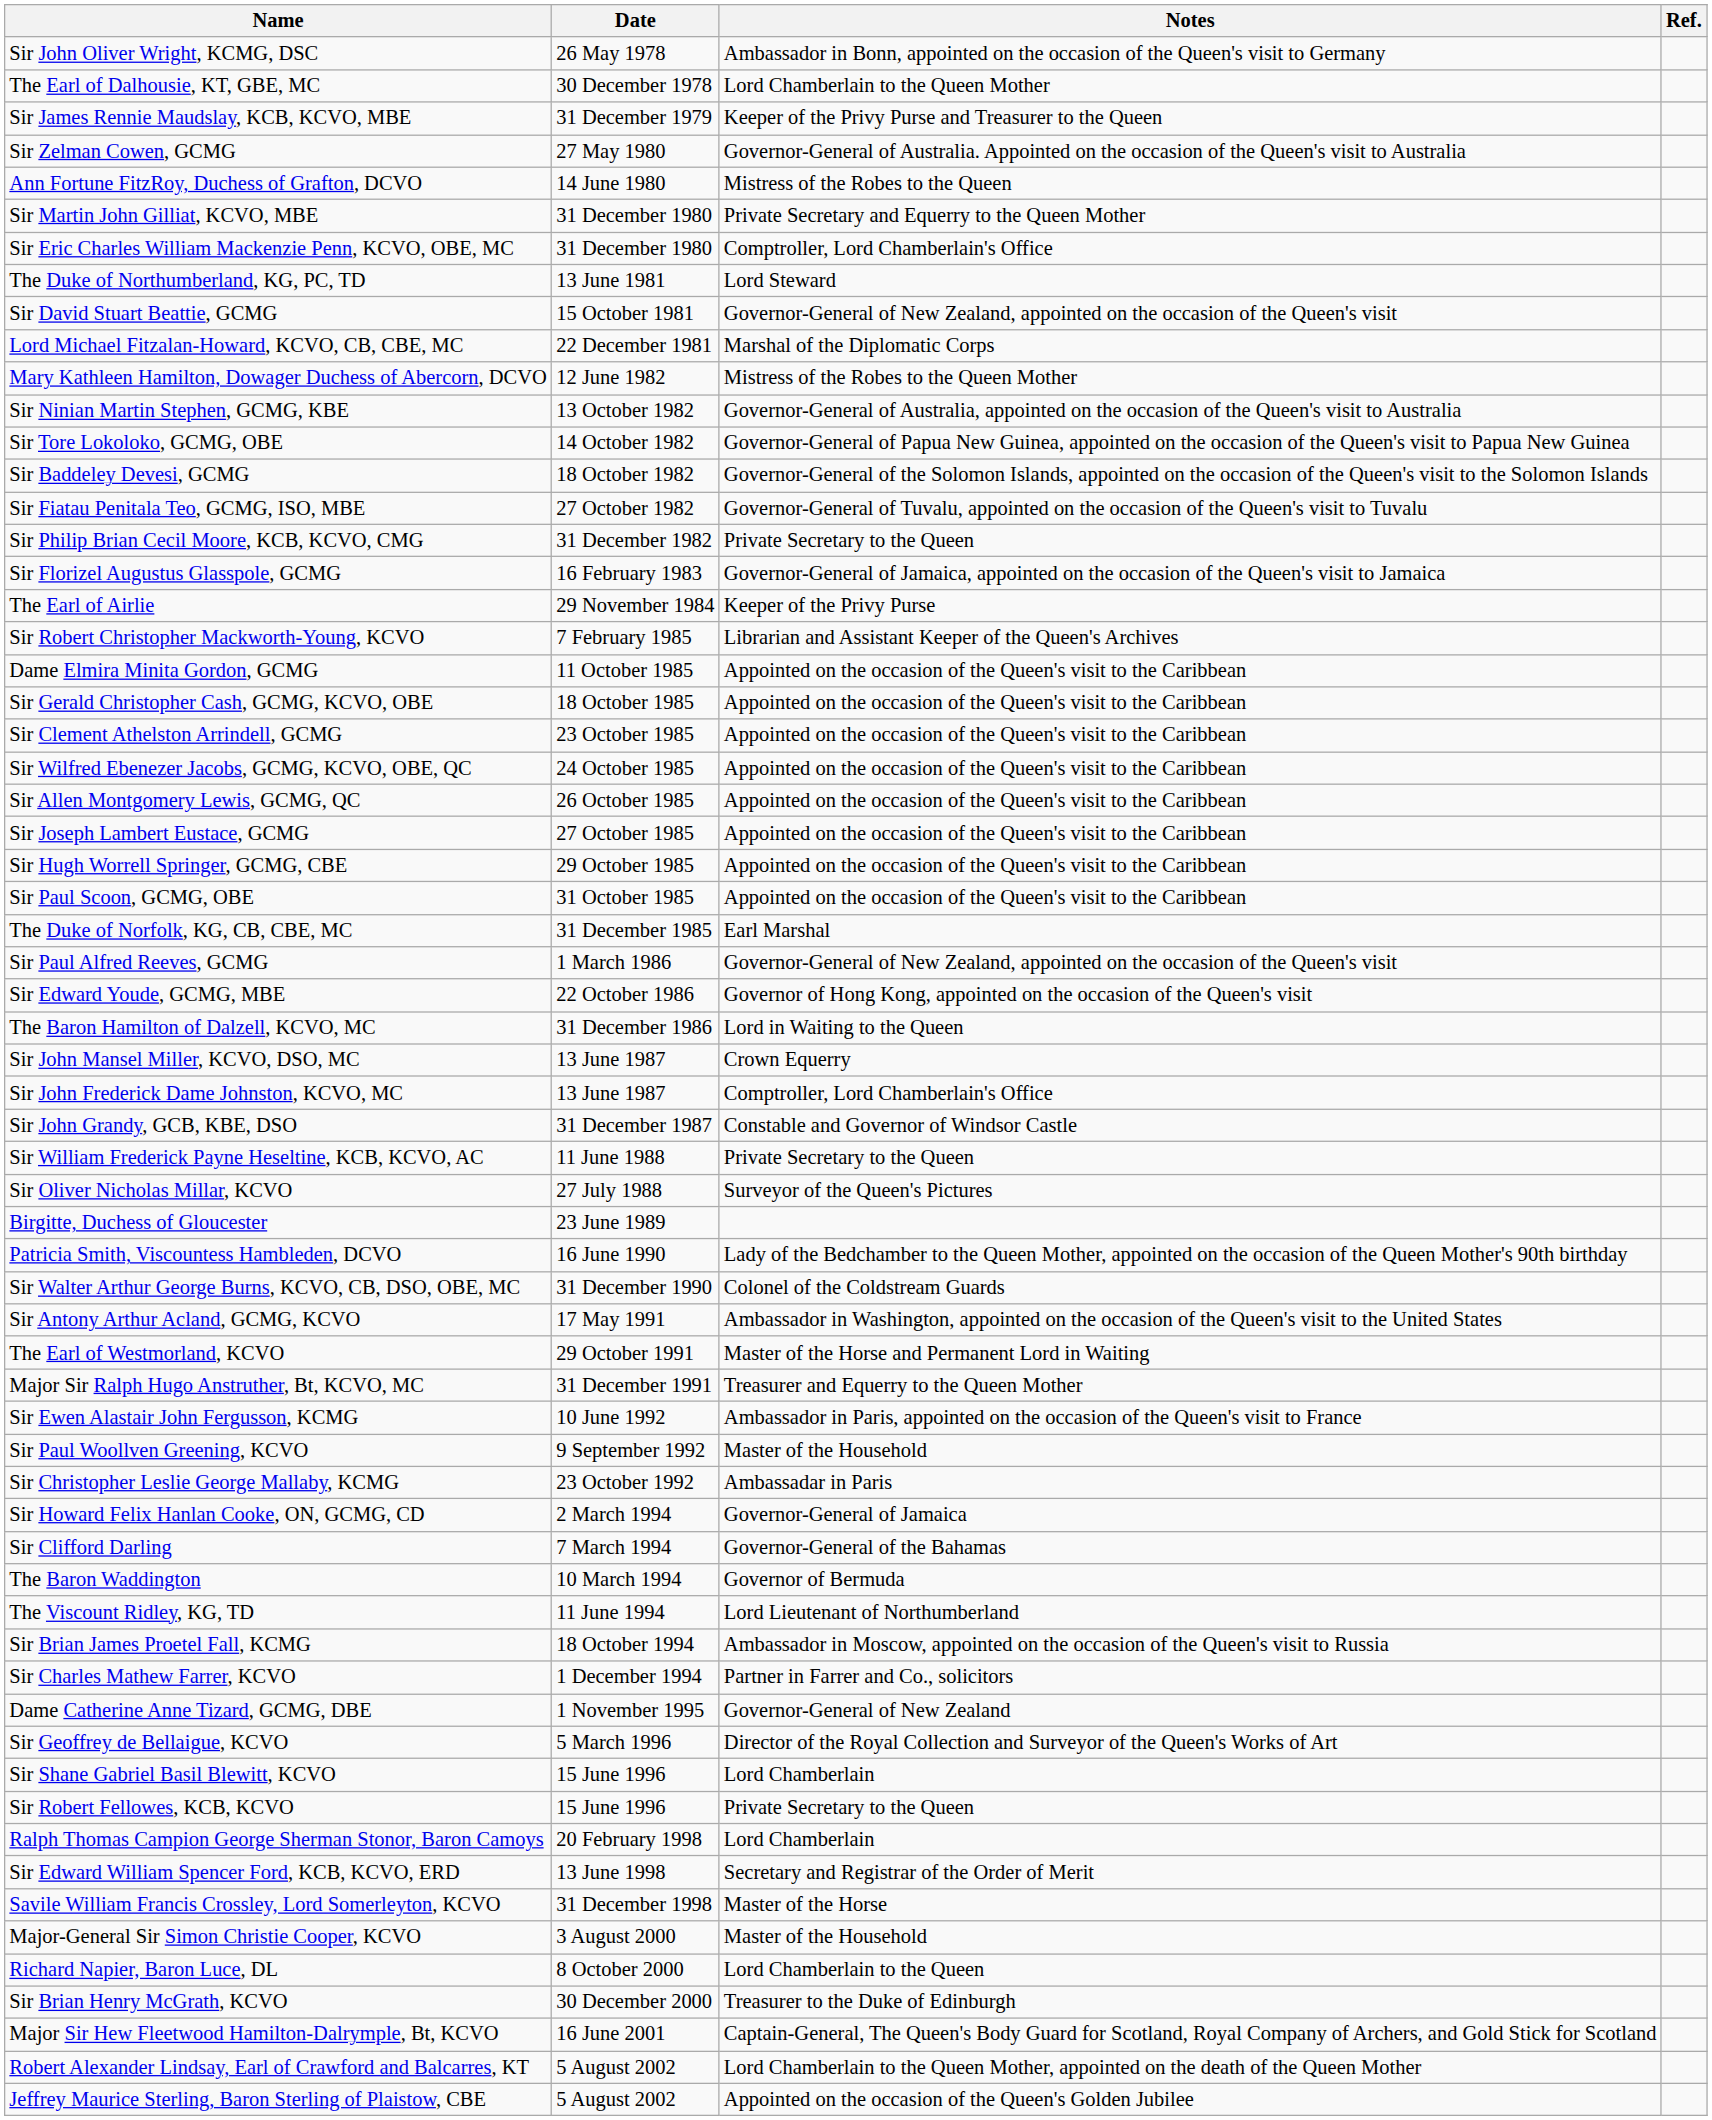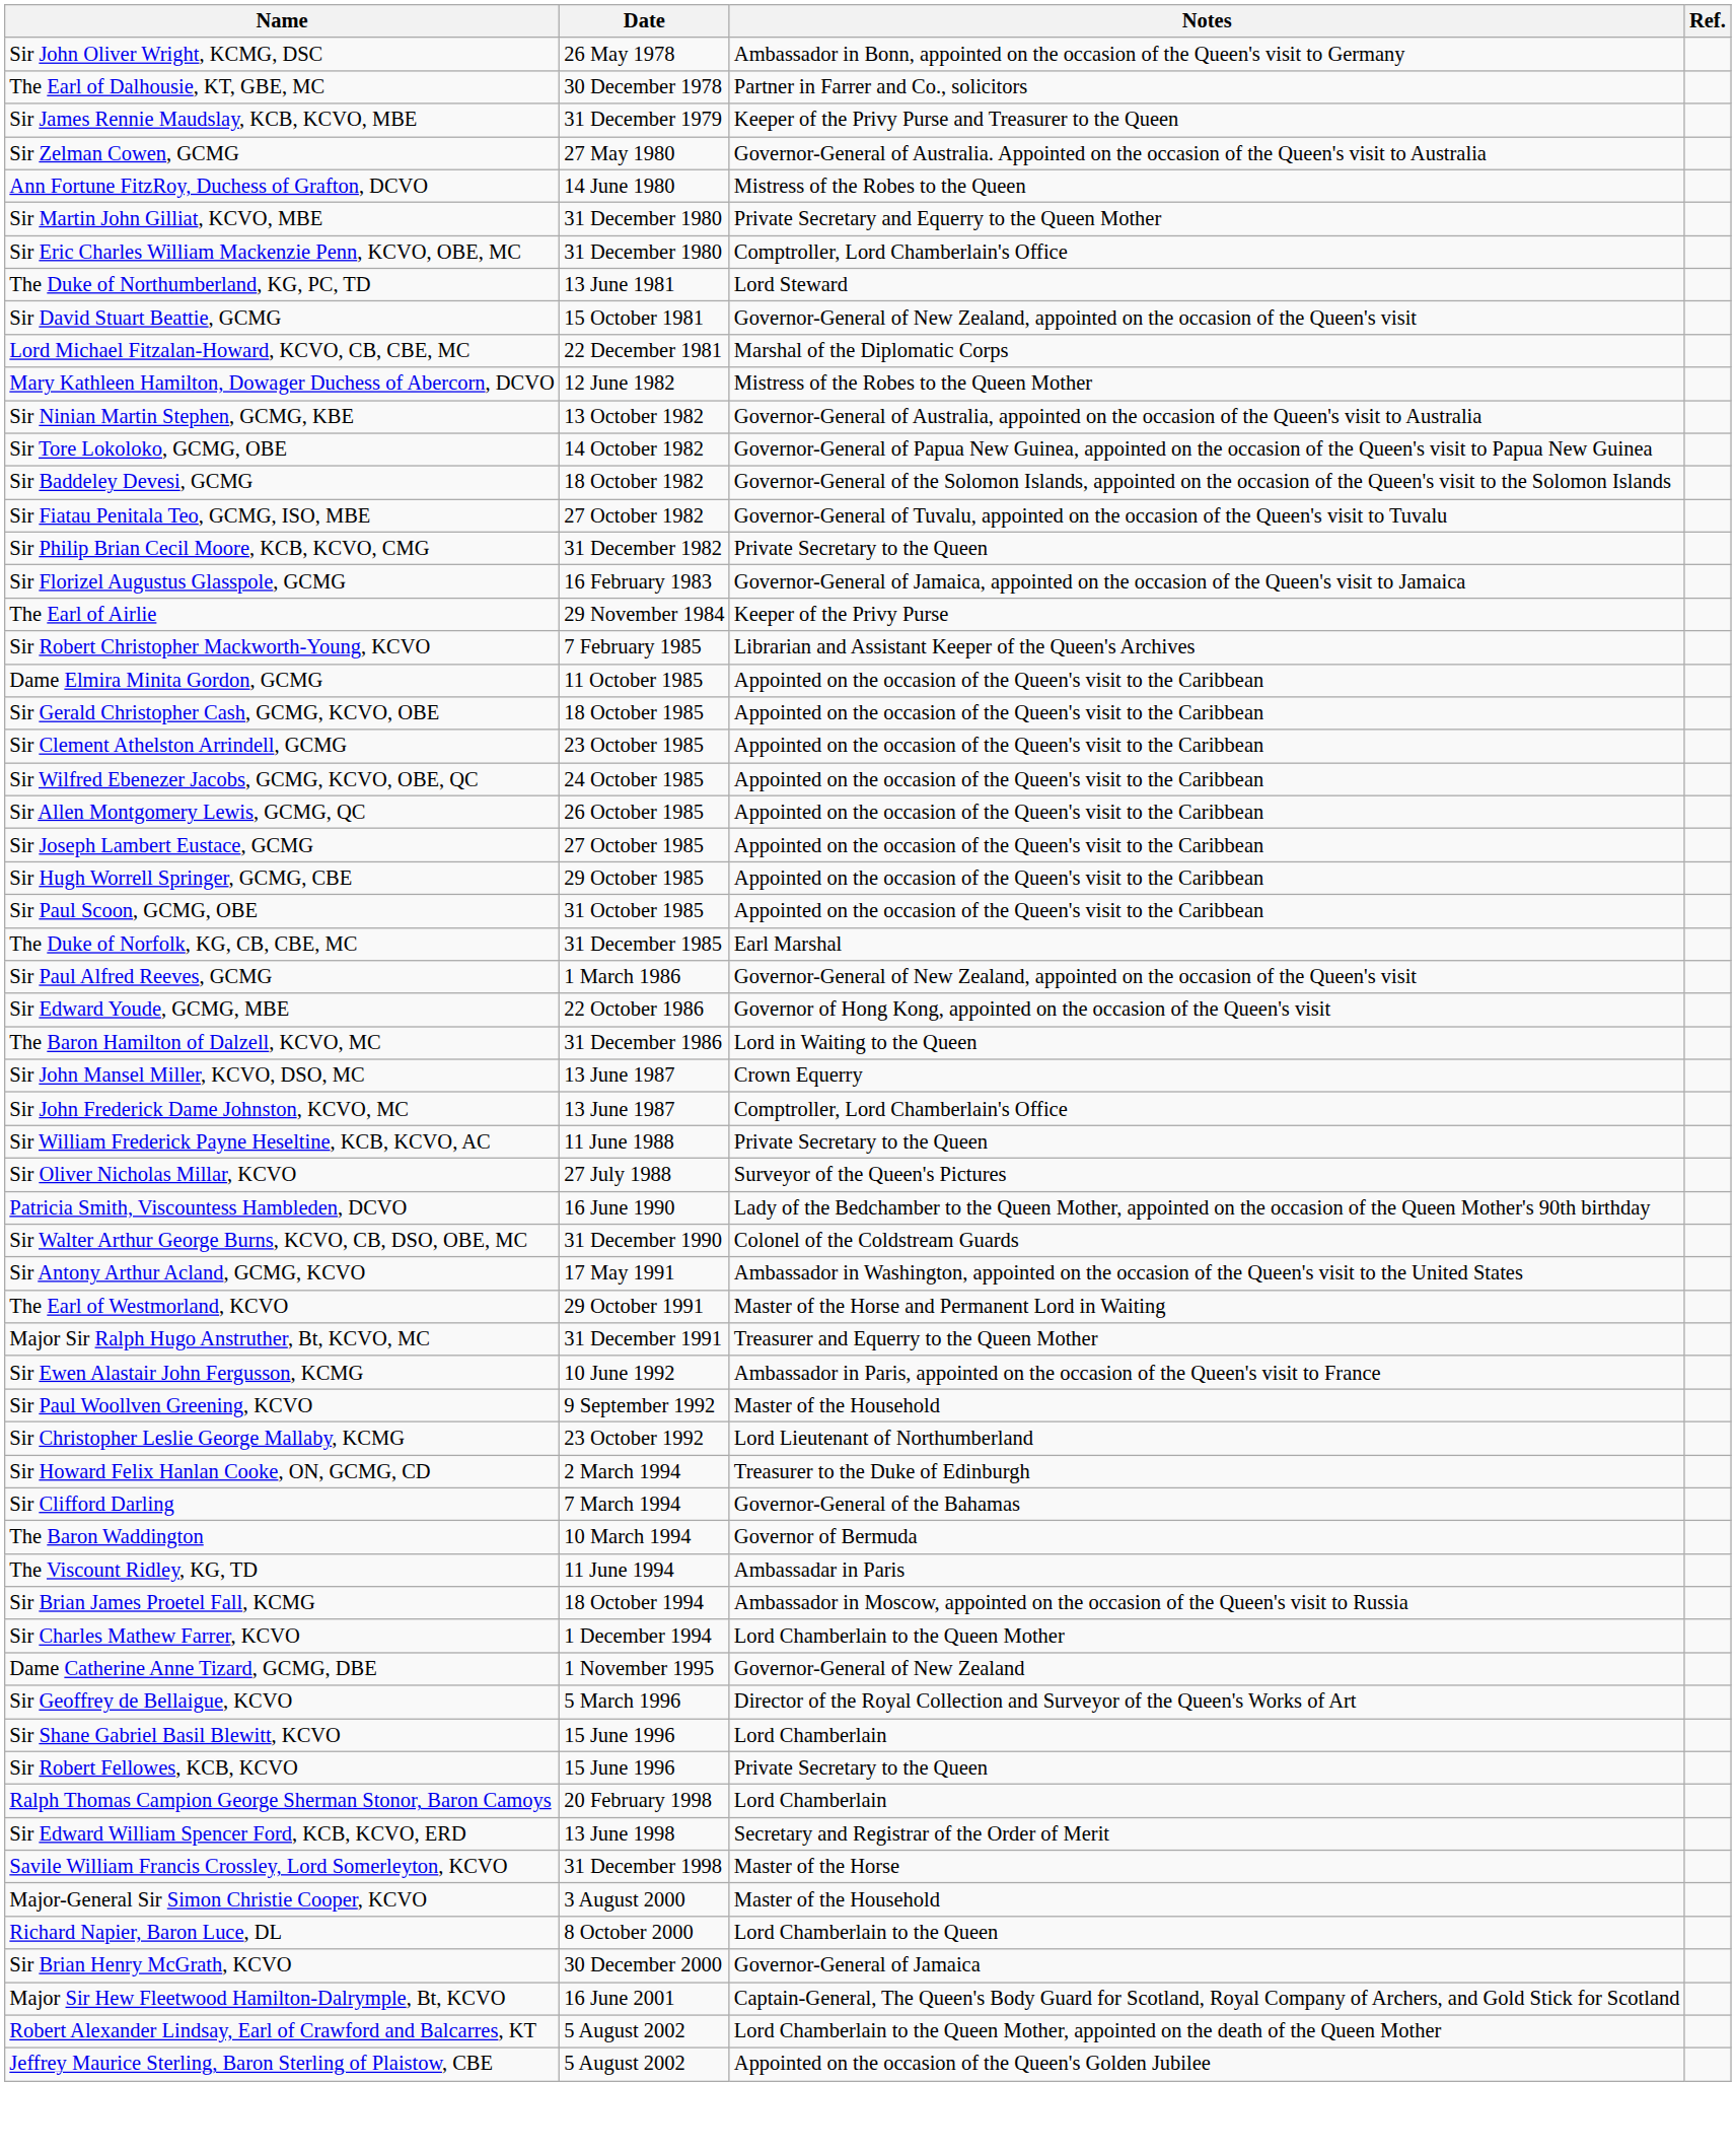The Earl of Dalhousie, KT, GBE, MC | Notes: Lord Chamberlain to the Queen Mother -> Partner in Farrer and Co., solicitors
- row: Sir John Grandy, GCB, KBE, DSO | 31 December 1987 | Constable and Governor of Windsor Castle
- row: Birgitte, Duchess of Gloucester | 23 June 1989
Sir Christopher Leslie George Mallaby, KCMG | Notes: Ambassadar in Paris -> Lord Lieutenant of Northumberland
Sir Howard Felix Hanlan Cooke, ON, GCMG, CD | Notes: Governor-General of Jamaica -> Treasurer to the Duke of Edinburgh
The Viscount Ridley, KG, TD | Notes: Lord Lieutenant of Northumberland -> Ambassadar in Paris
Sir Charles Mathew Farrer, KCVO | Notes: Partner in Farrer and Co., solicitors -> Lord Chamberlain to the Queen Mother
Sir Brian Henry McGrath, KCVO | Notes: Treasurer to the Duke of Edinburgh -> Governor-General of Jamaica
